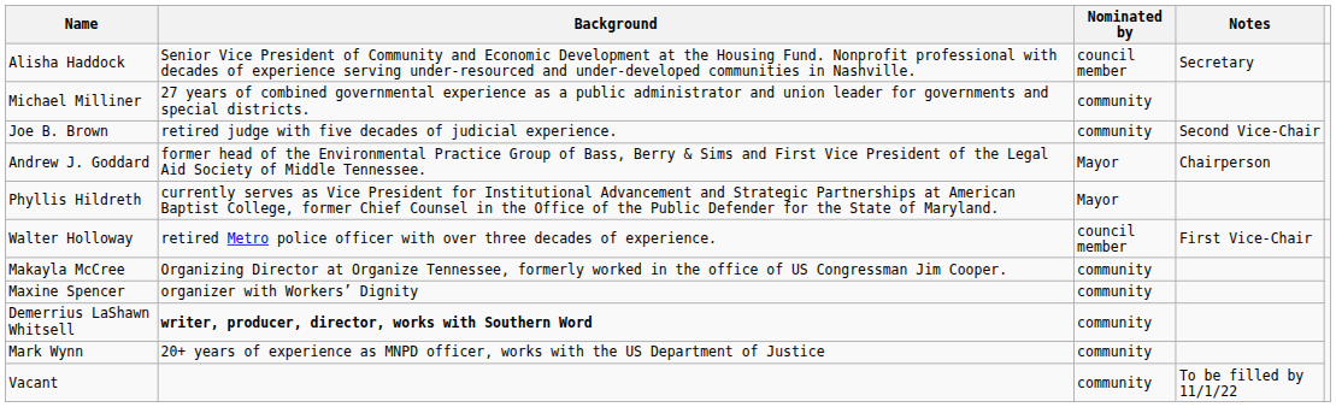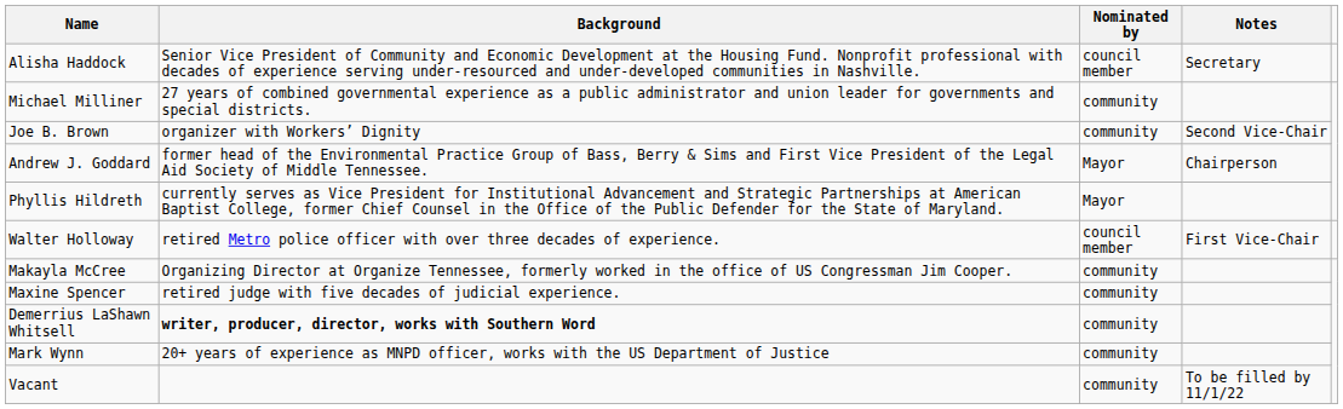Joe B. Brown | Background: retired judge with five decades of judicial experience. -> organizer with Workers’ Dignity
Maxine Spencer | Background: organizer with Workers’ Dignity -> retired judge with five decades of judicial experience.
